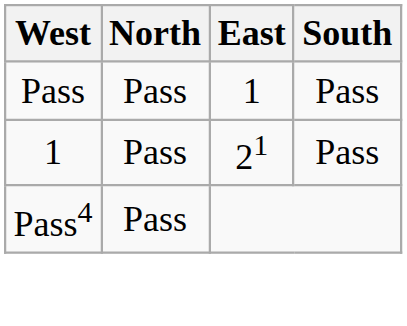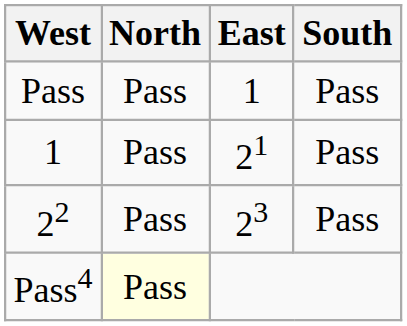+ row: 22 | Pass | 23 | Pass
Pass4 | North: no background -> lightyellow background
